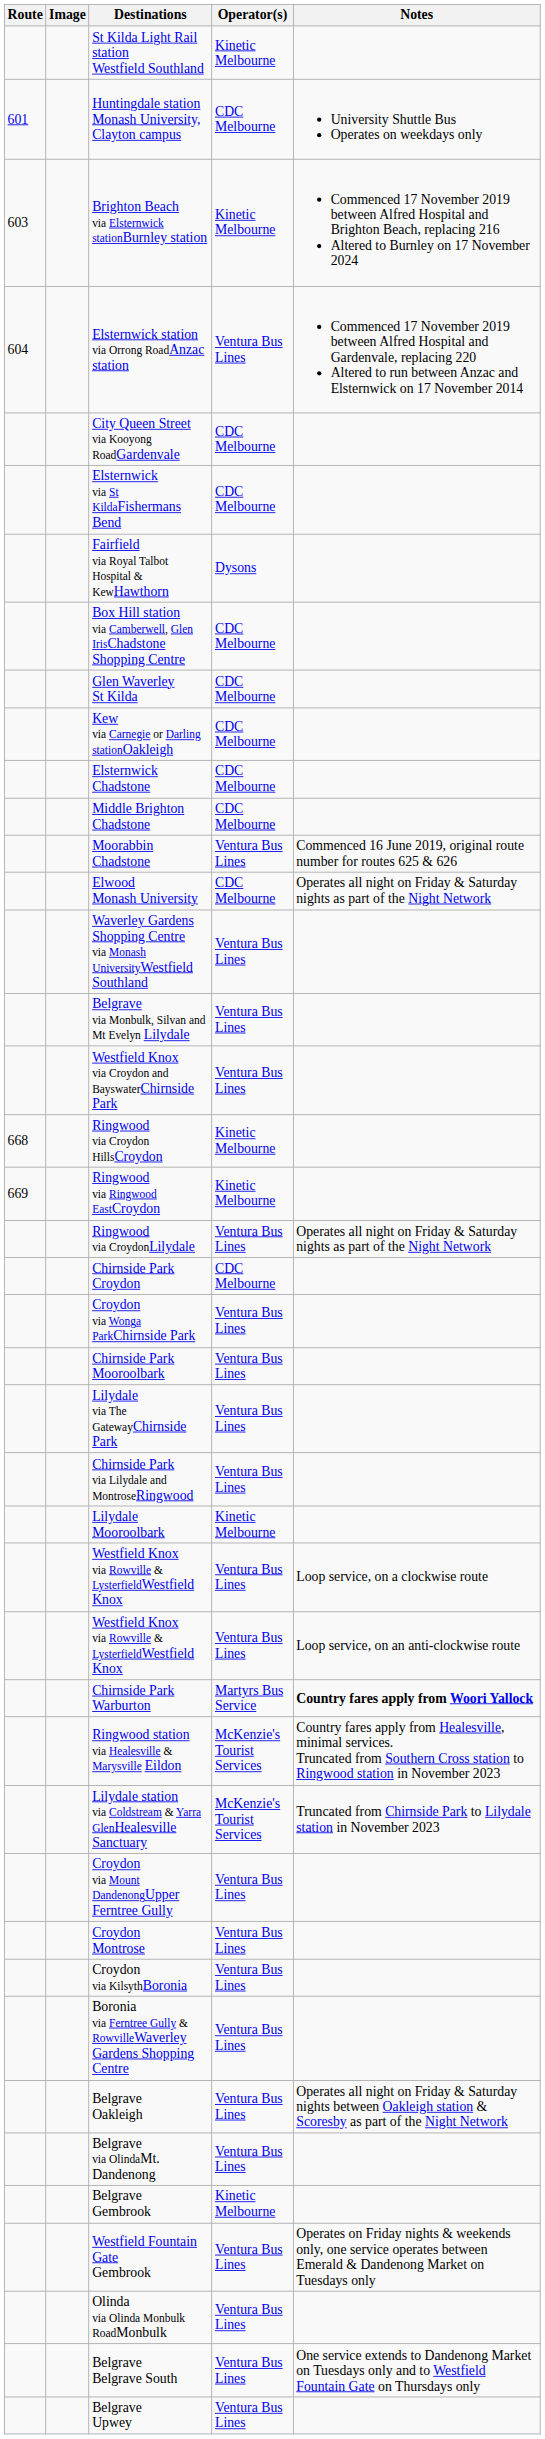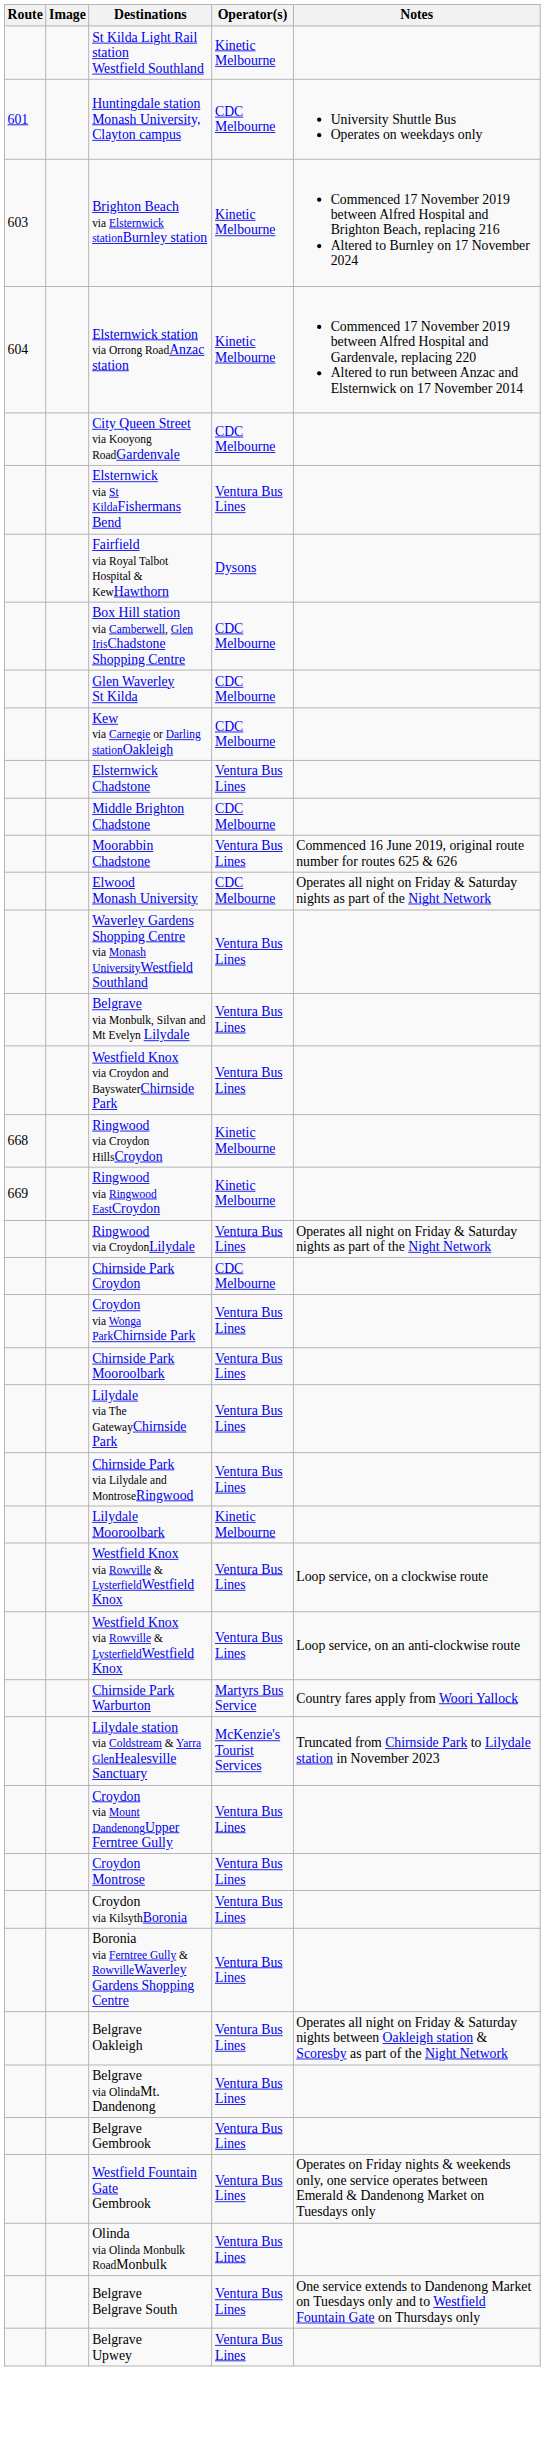Elsternwick station via Orrong RoadAnzac station | Operator(s): Ventura Bus Lines -> Kinetic Melbourne
Elsternwick via St KildaFishermans Bend | Operator(s): CDC Melbourne -> Ventura Bus Lines
Elsternwick Chadstone | Operator(s): CDC Melbourne -> Ventura Bus Lines
Chirnside Park Warburton | Notes: bold -> normal
- row: Ringwood station via Healesville & Marysville Eildon | McKenzie's Tourist Services | Country fares apply from Healesville, minimal services. Truncated from Southern Cross station to Ringwood station in November 2023
Belgrave Gembrook | Operator(s): Kinetic Melbourne -> Ventura Bus Lines
